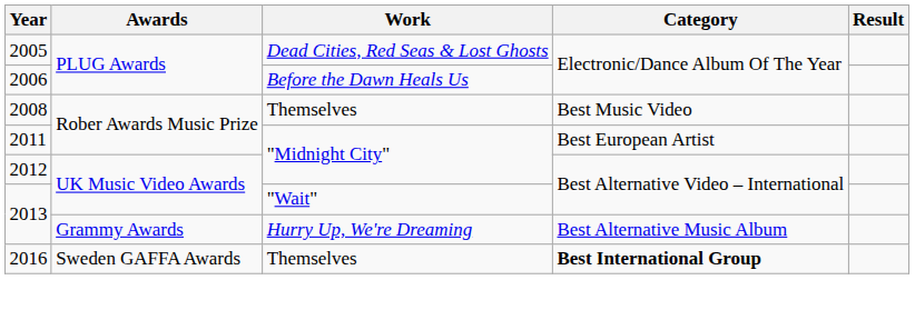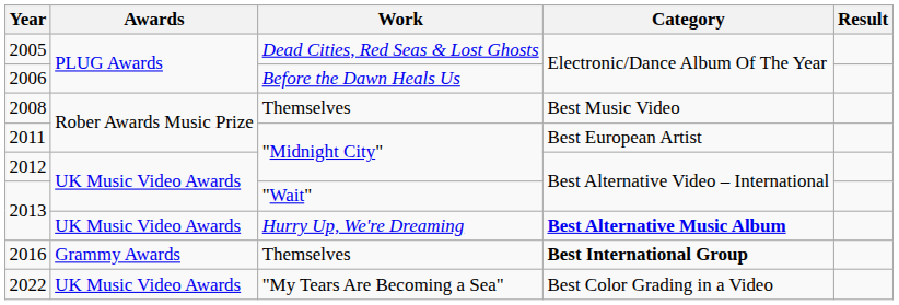2013 / Hurry Up, We're Dreaming | Awards: Grammy Awards -> UK Music Video Awards
2013 / Hurry Up, We're Dreaming | Category: normal -> bold
2016 | Awards: Sweden GAFFA Awards -> Grammy Awards
+ row: 2022 | UK Music Video Awards | "My Tears Are Becoming a Sea" | Best Color Grading in a Video
